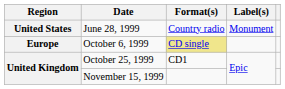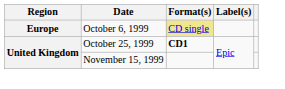- row: United States | June 28, 1999 | Country radio | Monument
October 25, 1999 | Format(s): normal -> bold
